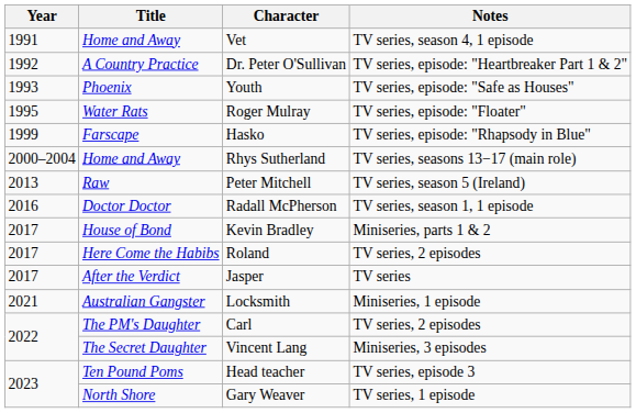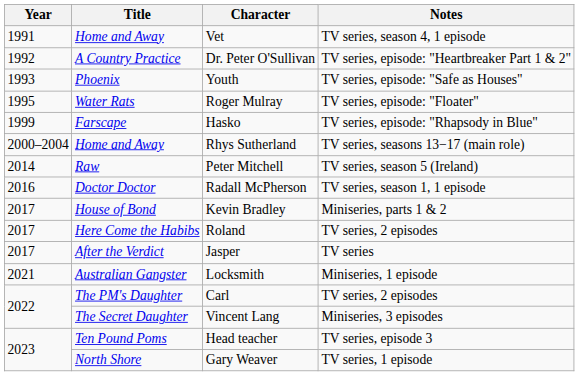Peter Mitchell | Year: 2013 -> 2014
